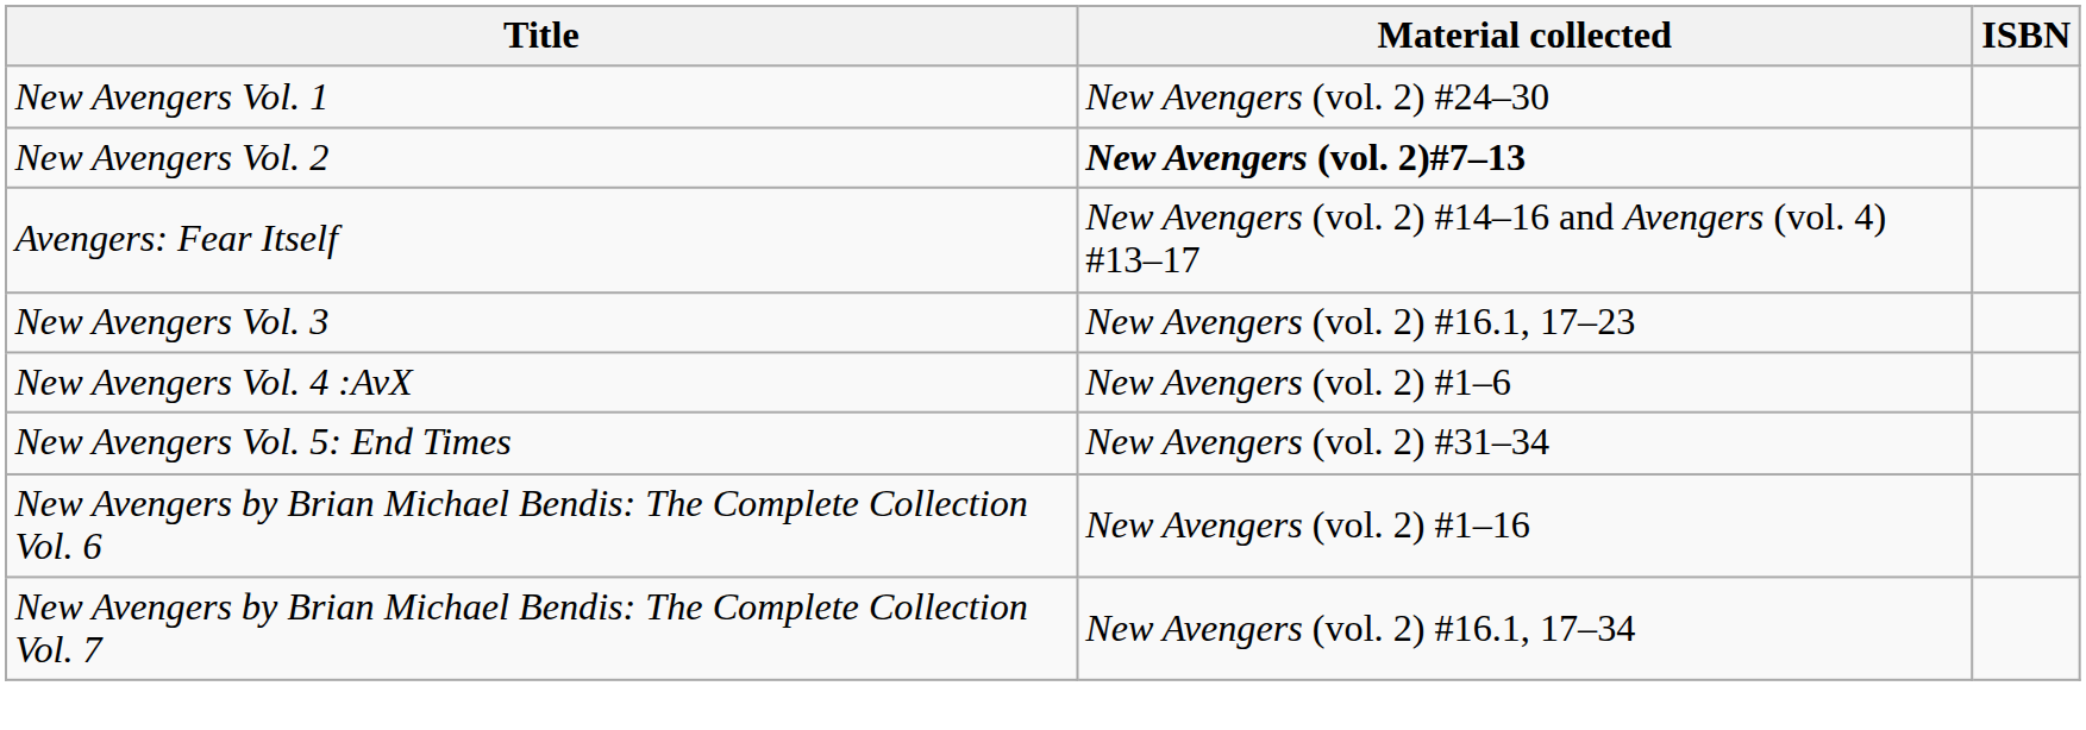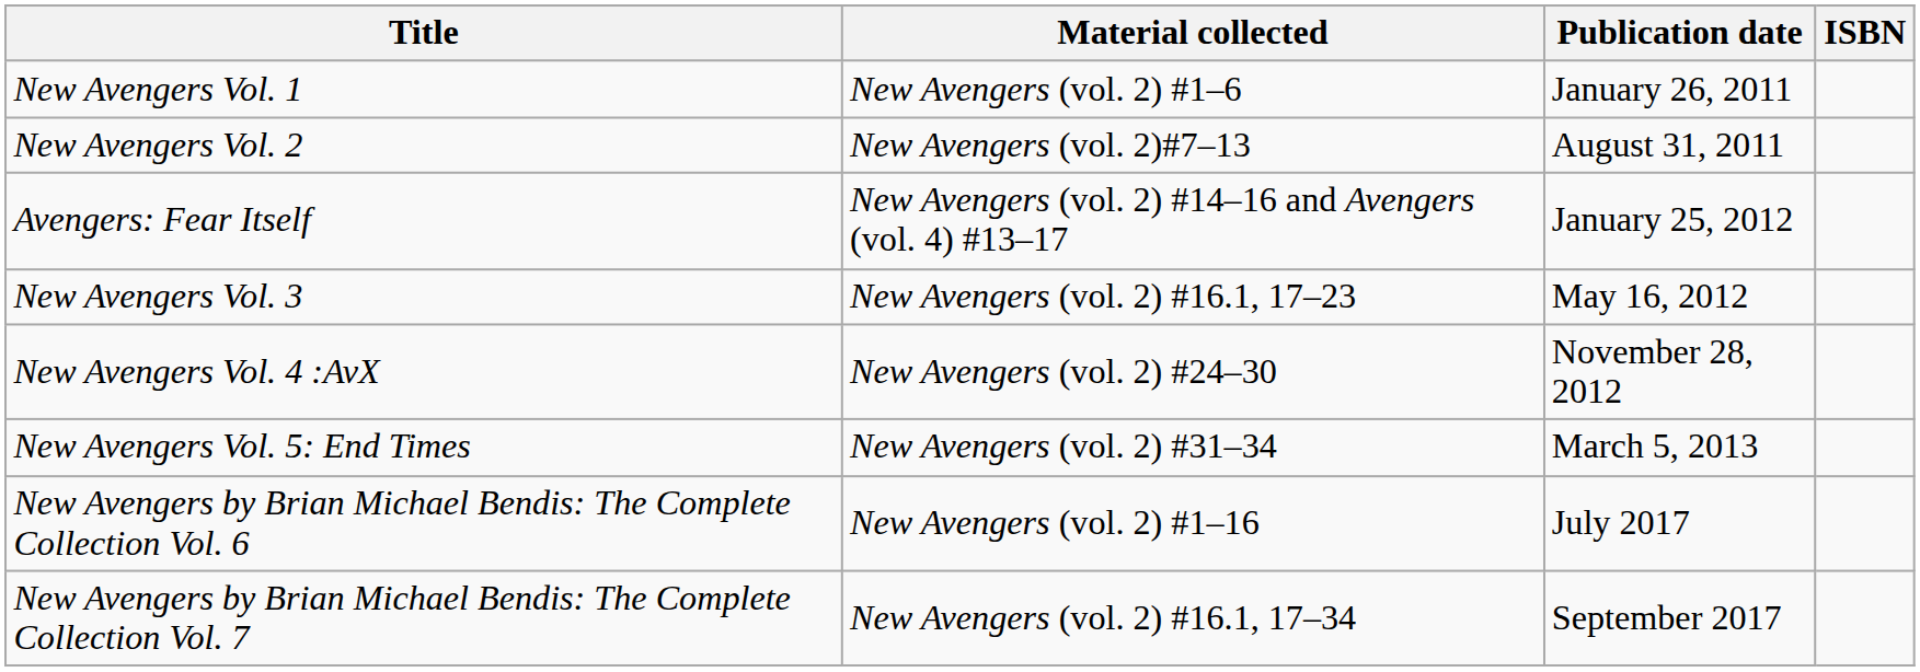+ column: Publication date | January 26, 2011 | August 31, 2011 | January 25, 2012 | May 16, 2012 | November 28, 2012 | March 5, 2013 | July 2017 | September 2017
New Avengers Vol. 1 | Material collected: New Avengers (vol. 2) #24–30 -> New Avengers (vol. 2) #1–6
New Avengers Vol. 2 | Material collected: bold -> normal
New Avengers Vol. 4 :AvX | Material collected: New Avengers (vol. 2) #1–6 -> New Avengers (vol. 2) #24–30
